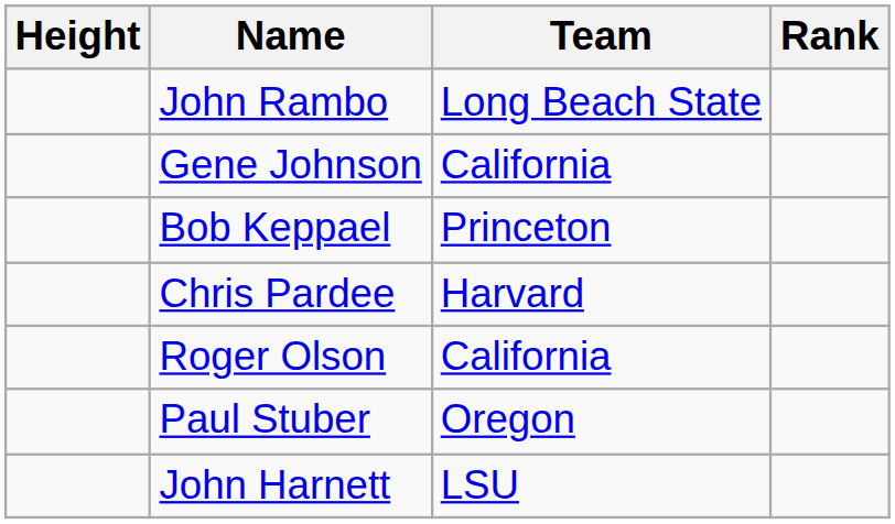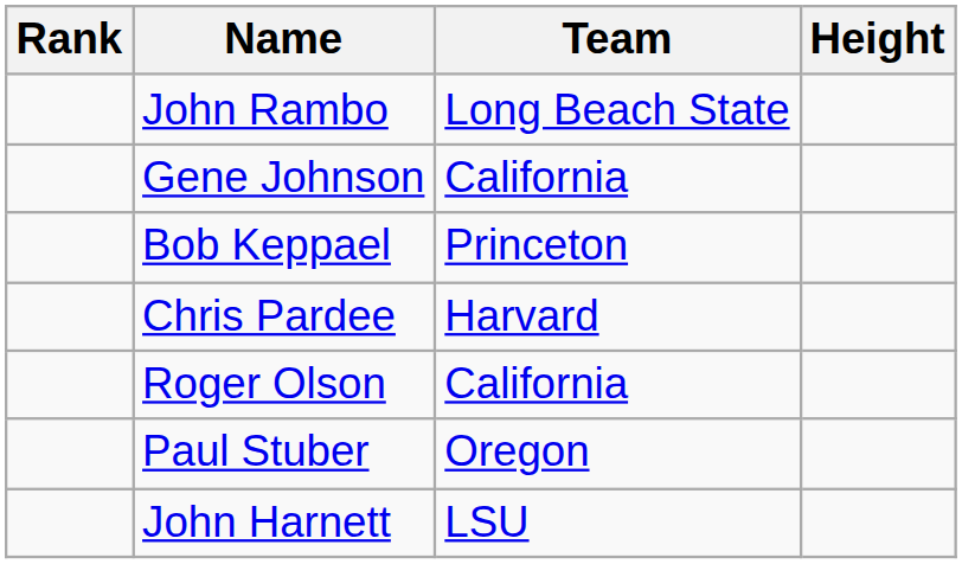columns swapped: Rank <-> Height
